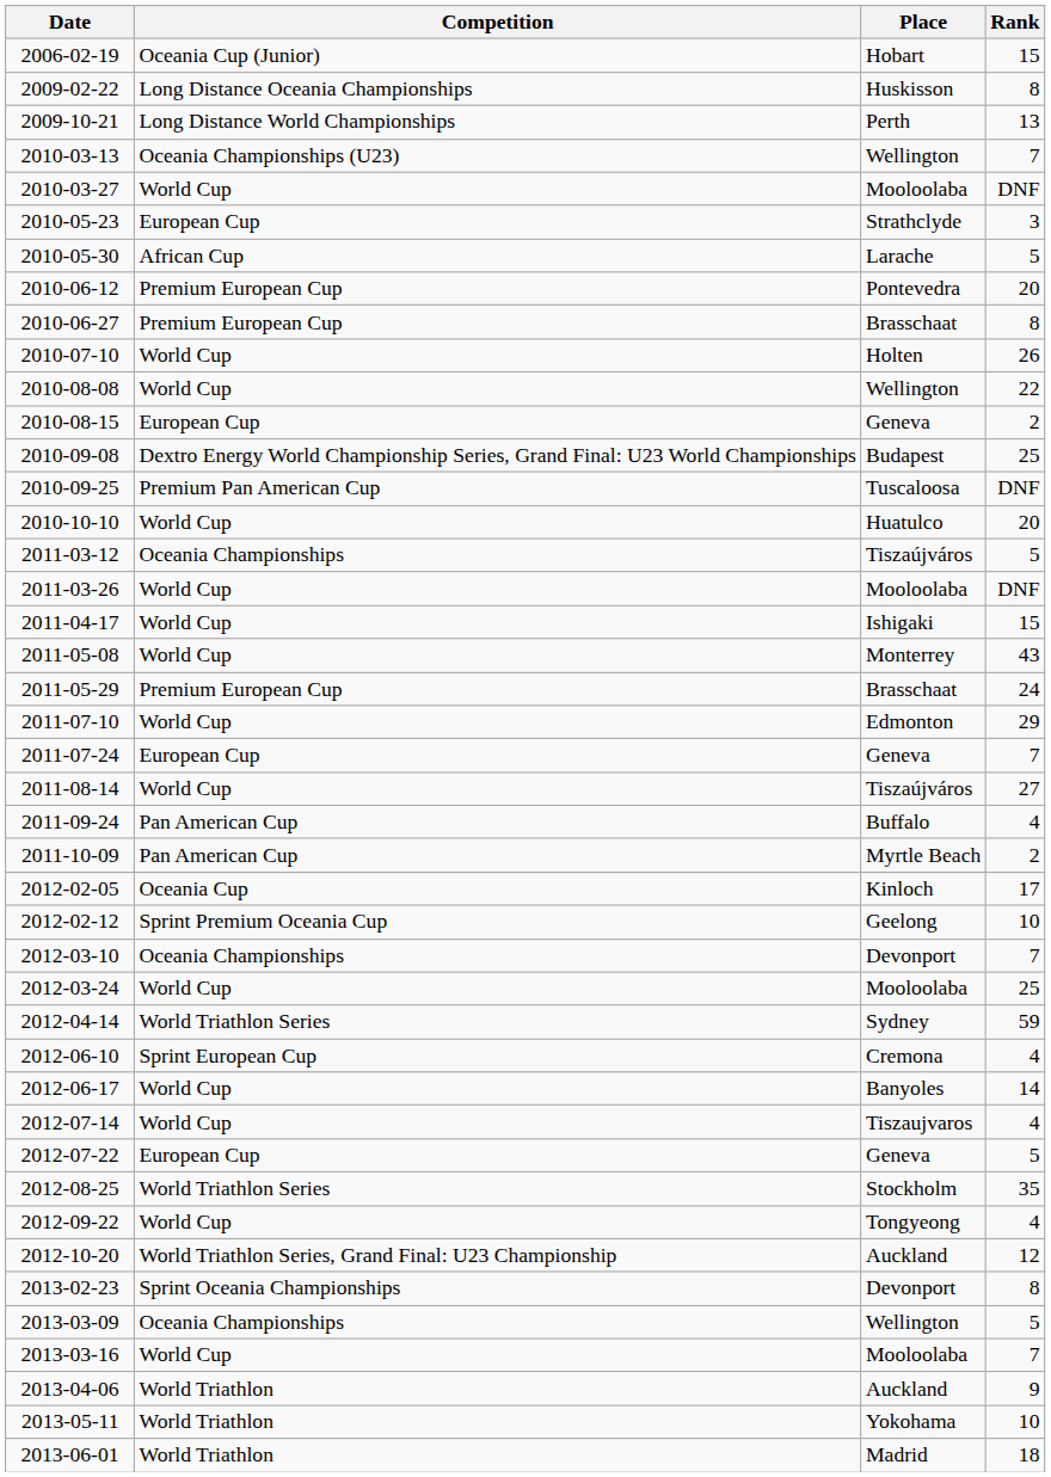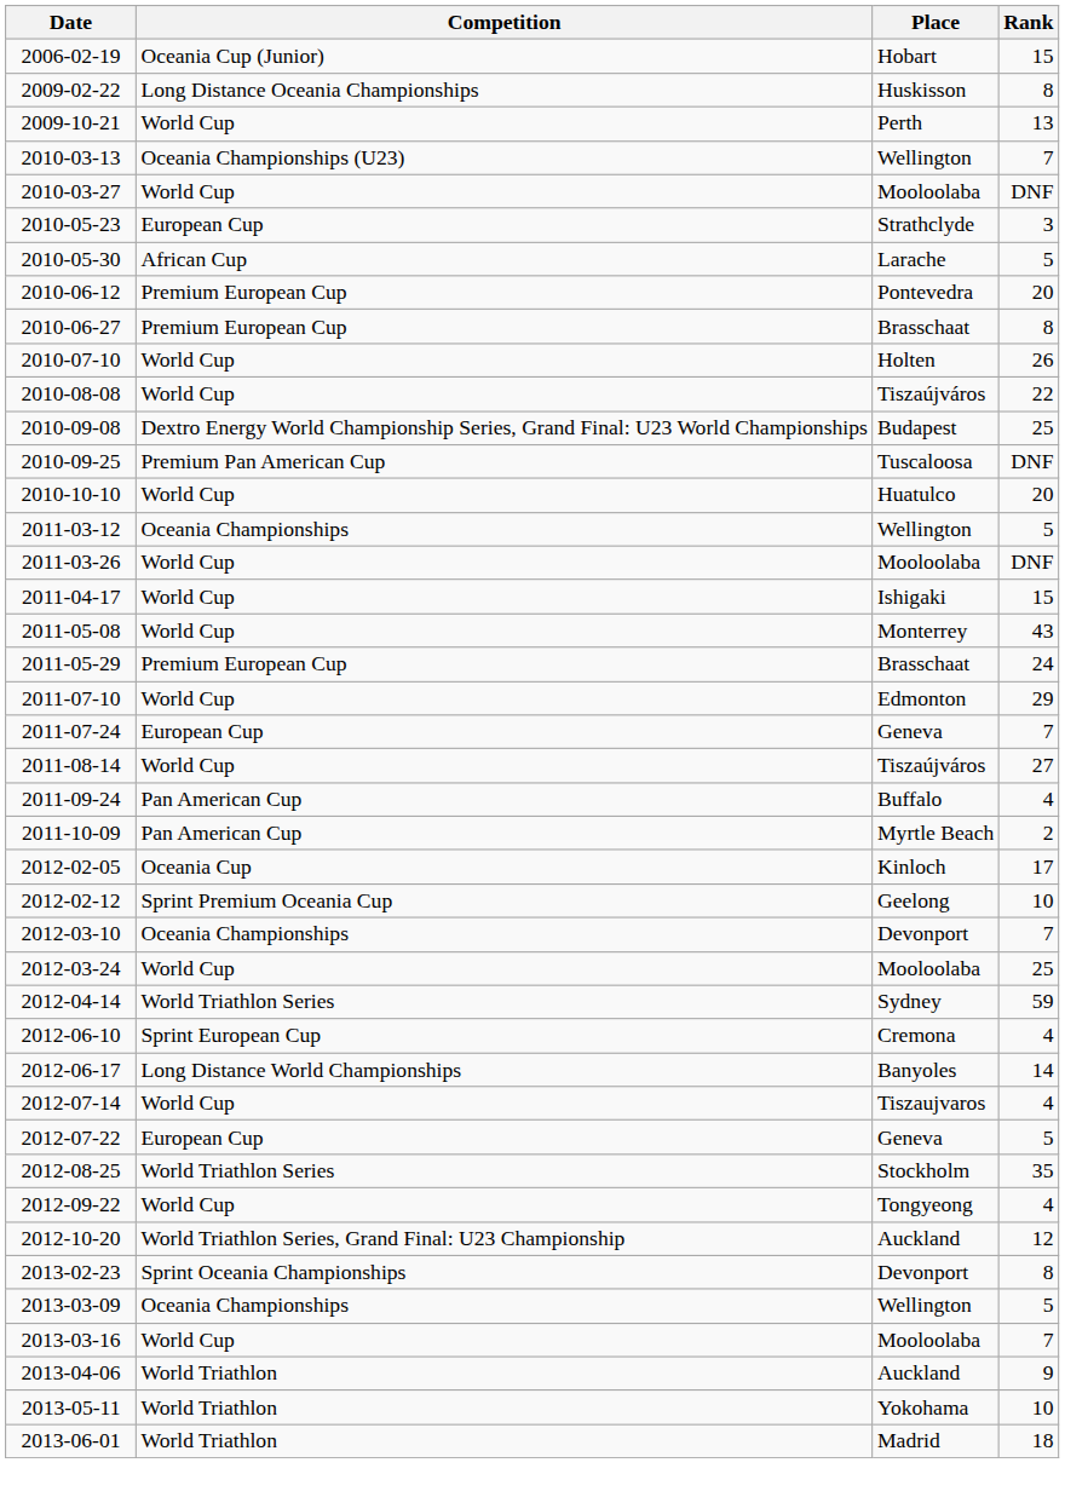2009-10-21 | Competition: Long Distance World Championships -> World Cup
2010-08-08 | Place: Wellington -> Tiszaújváros
- row: 2010-08-15 | European Cup | Geneva | 2
2011-03-12 | Place: Tiszaújváros -> Wellington
2012-06-17 | Competition: World Cup -> Long Distance World Championships
